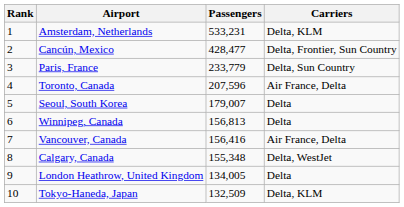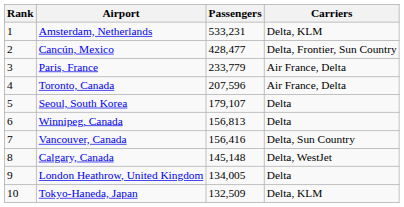Paris, France | Carriers: Delta, Sun Country -> Air France, Delta
Seoul, South Korea | Passengers: 179,007 -> 179,107
Vancouver, Canada | Carriers: Air France, Delta -> Delta, Sun Country
Calgary, Canada | Passengers: 155,348 -> 145,148
